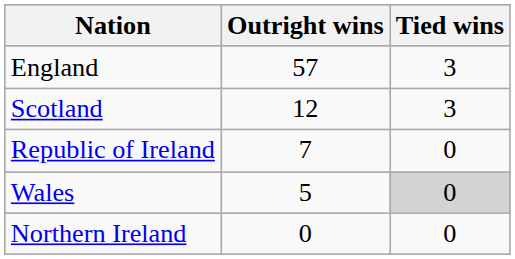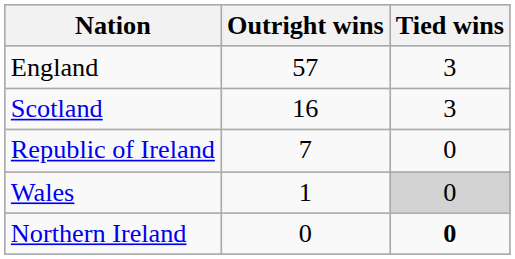Scotland | Outright wins: 12 -> 16
Wales | Outright wins: 5 -> 1
Northern Ireland | Tied wins: normal -> bold
